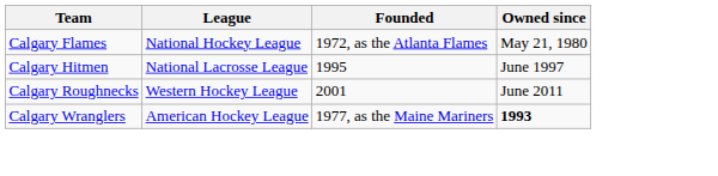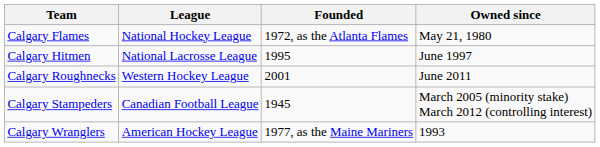+ row: Calgary Stampeders | Canadian Football League | 1945 | March 2005 (minority stake) March 2012 (controlling interest)
Calgary Wranglers | Owned since: bold -> normal
